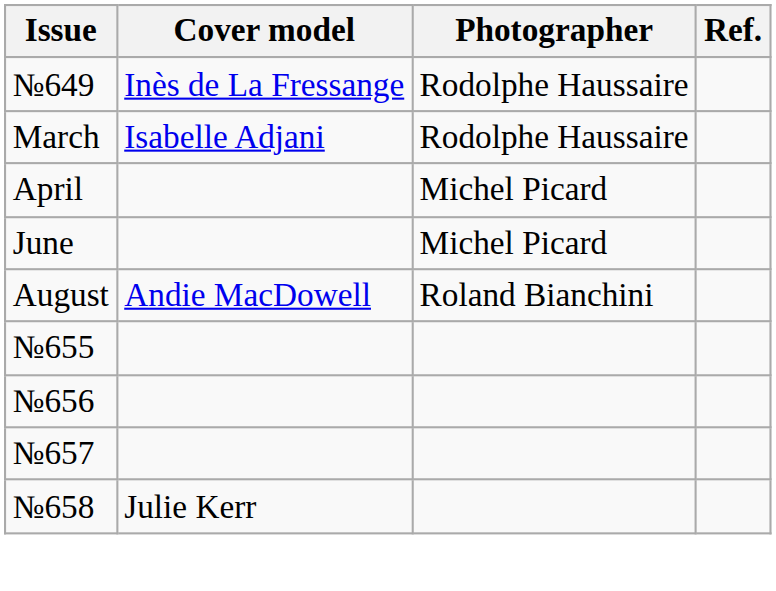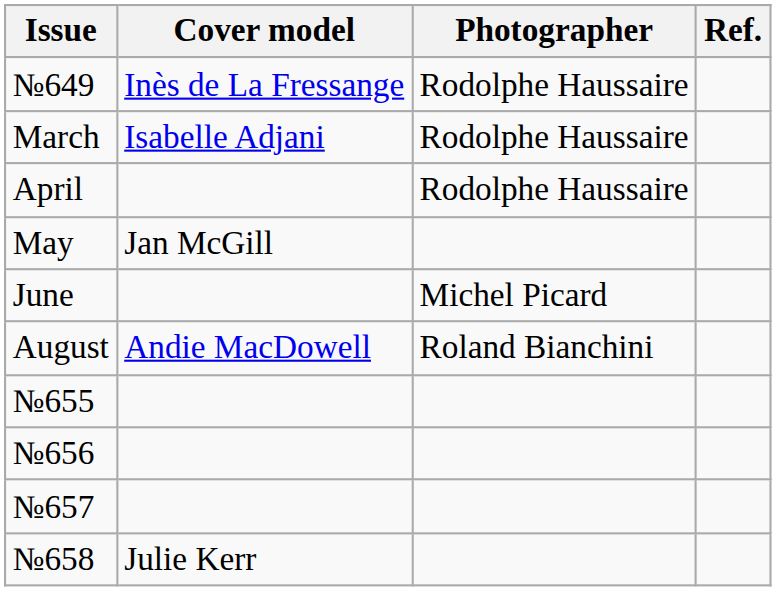April | Photographer: Michel Picard -> Rodolphe Haussaire
+ row: May | Jan McGill
